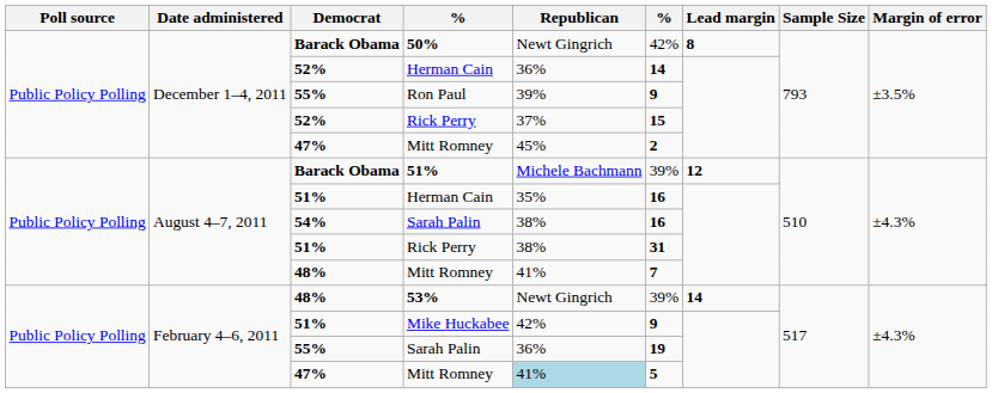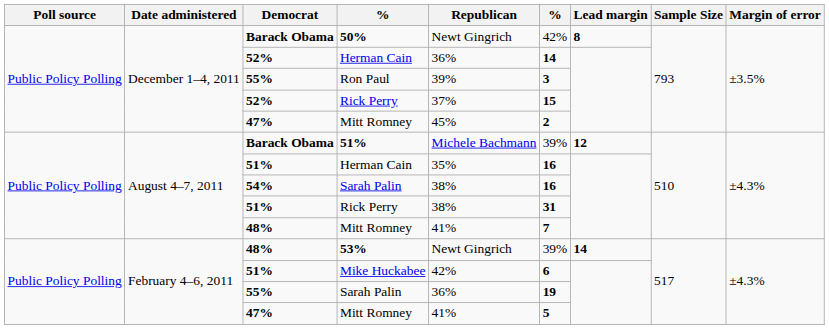Ron Paul | column 6: 9 -> 3
Mike Huckabee | column 6: 9 -> 6
February 4–6, 2011 / Mitt Romney | Republican: lightblue background -> no background
